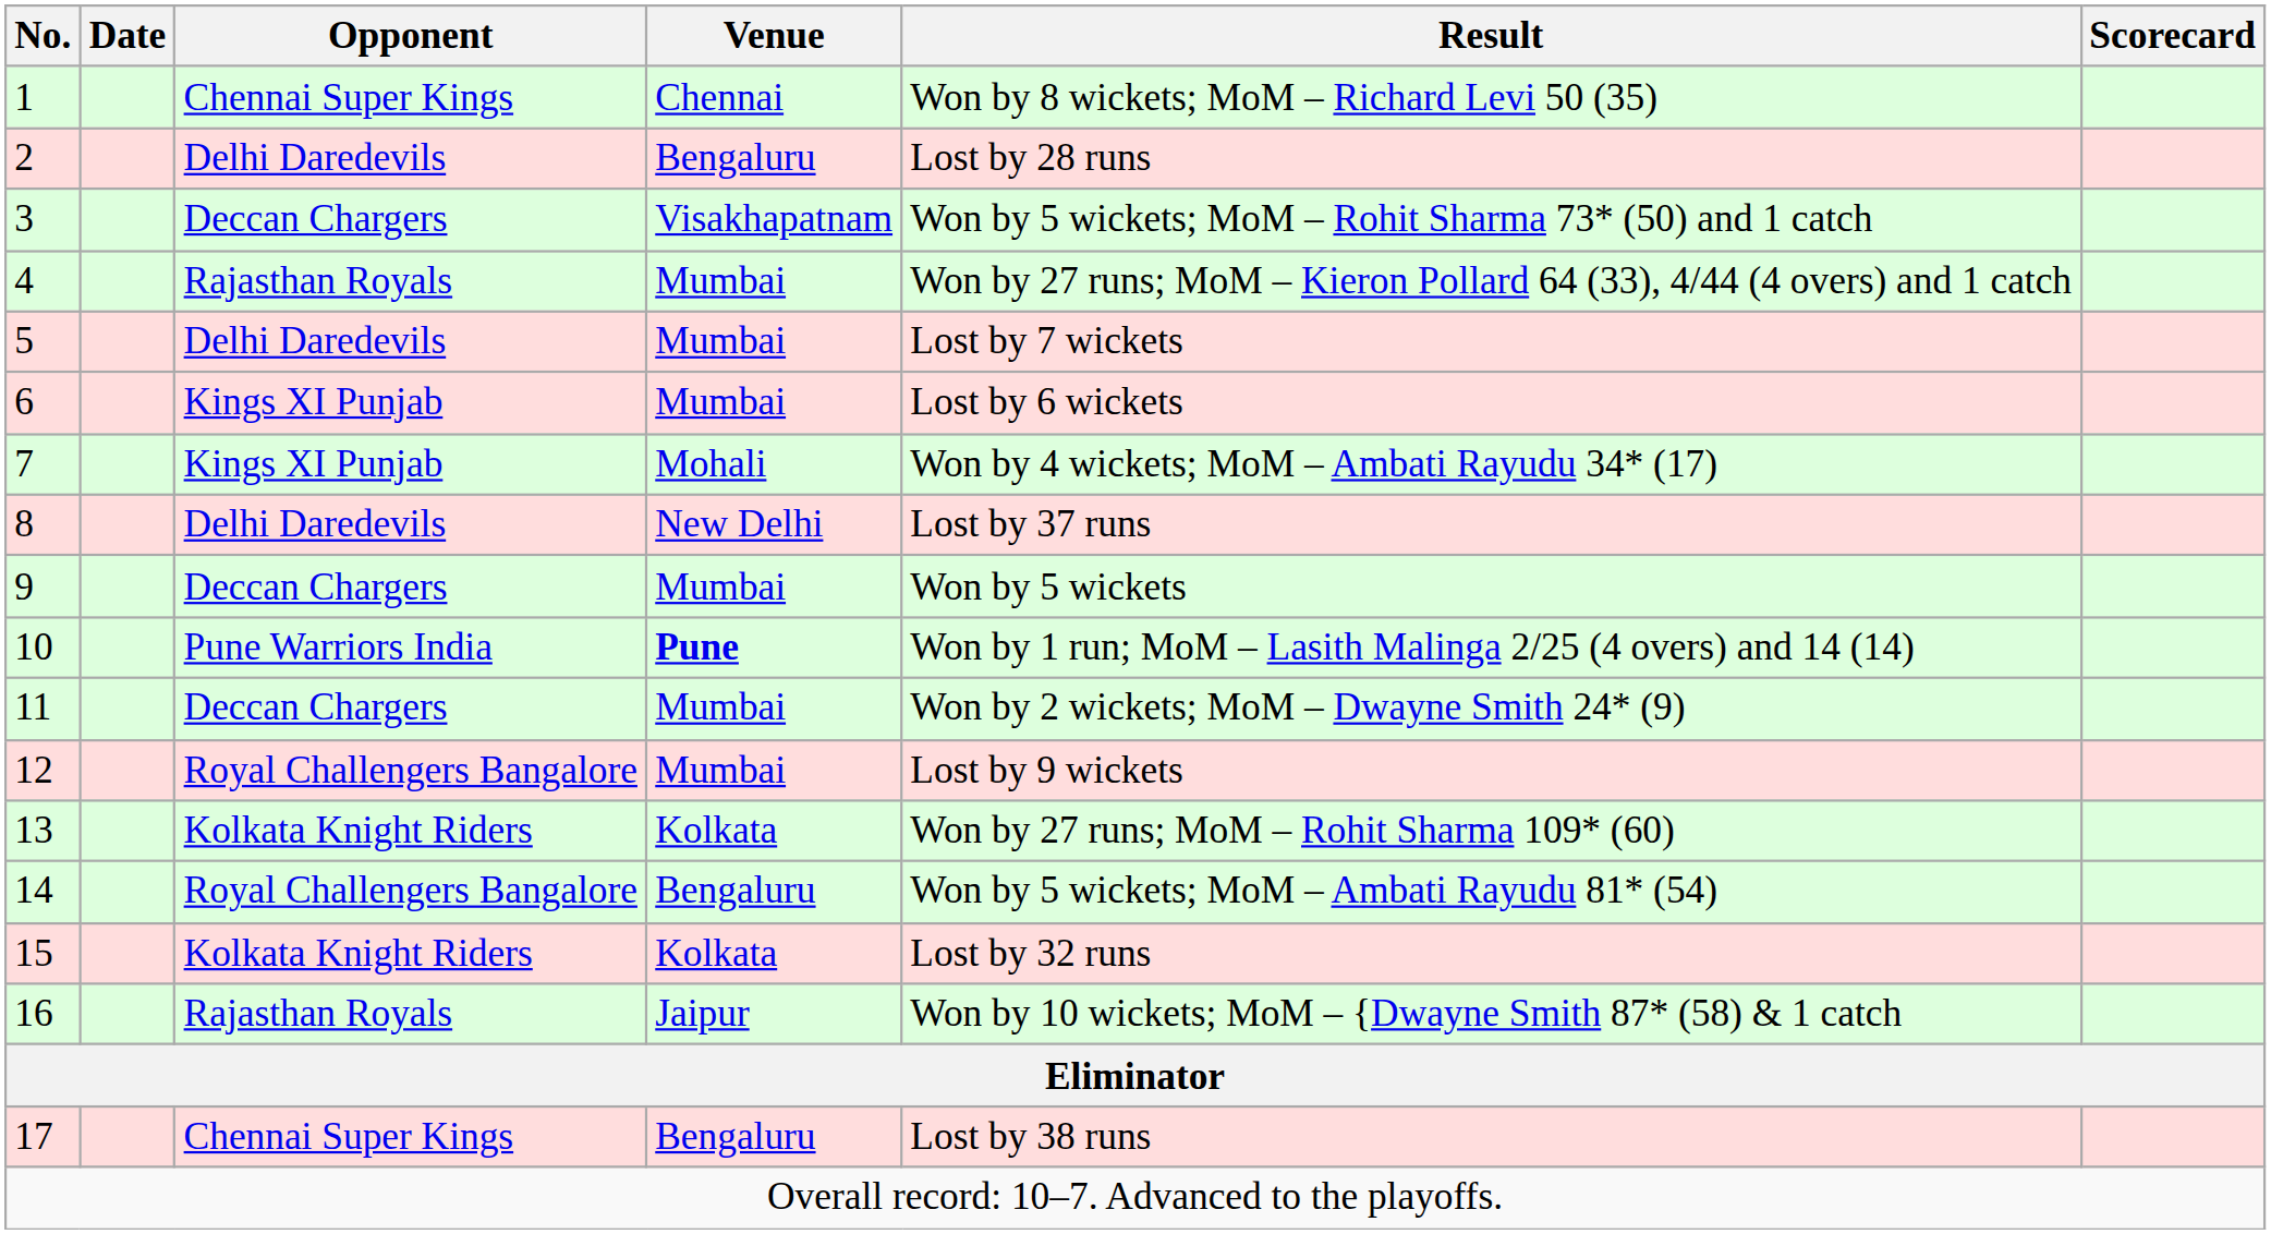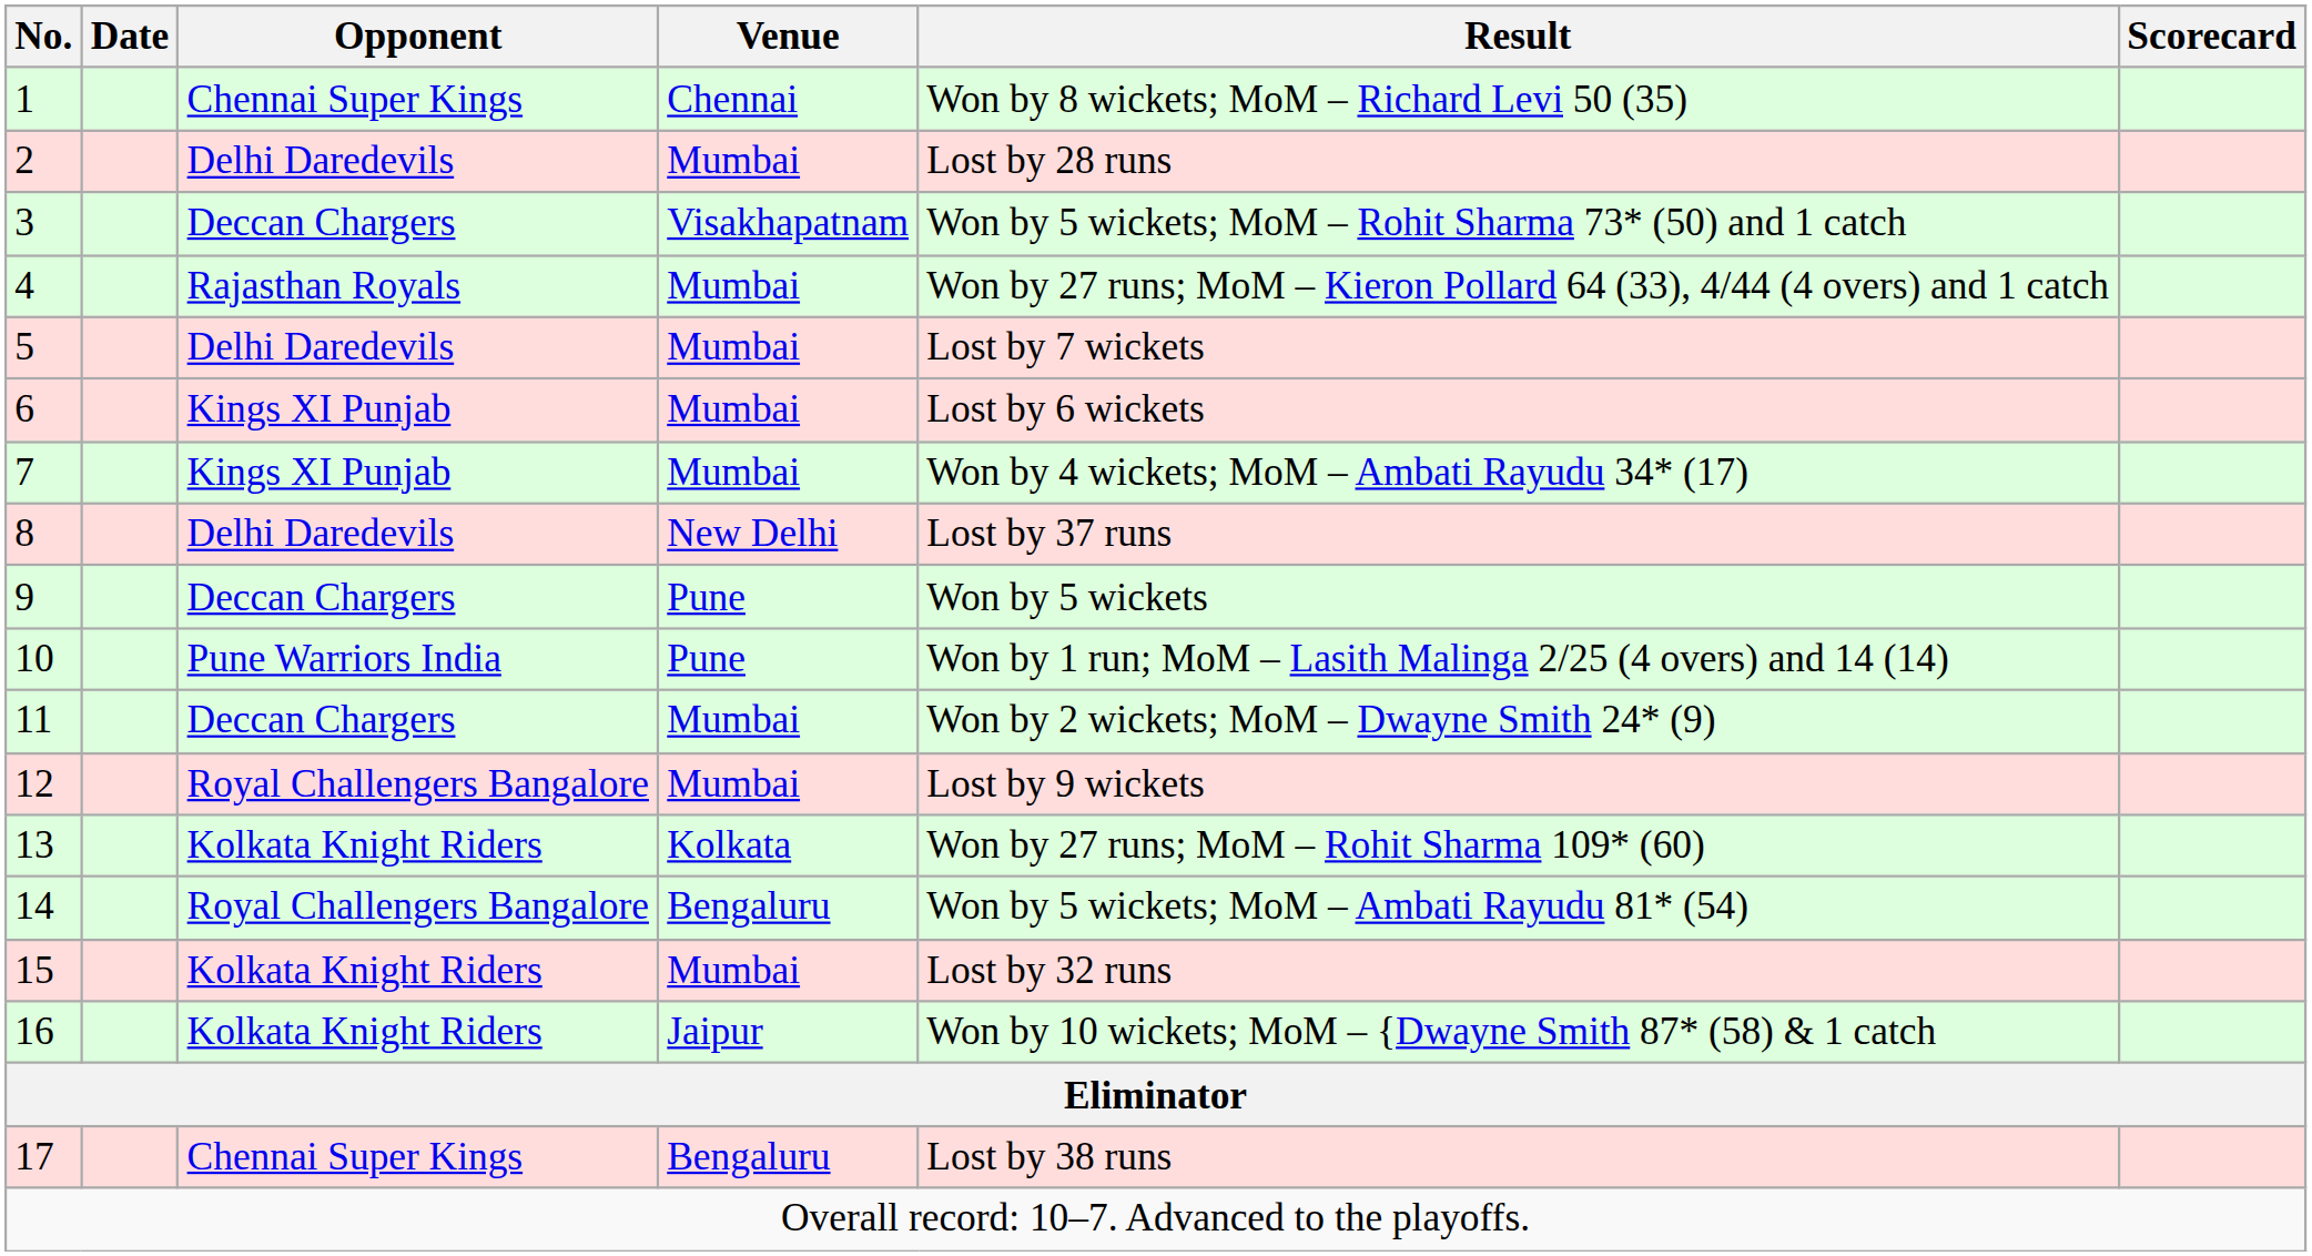2 | Venue: Bengaluru -> Mumbai
7 | Venue: Mohali -> Mumbai
9 | Venue: Mumbai -> Pune
10 | Venue: bold -> normal
15 | Venue: Kolkata -> Mumbai
16 | Opponent: Rajasthan Royals -> Kolkata Knight Riders
